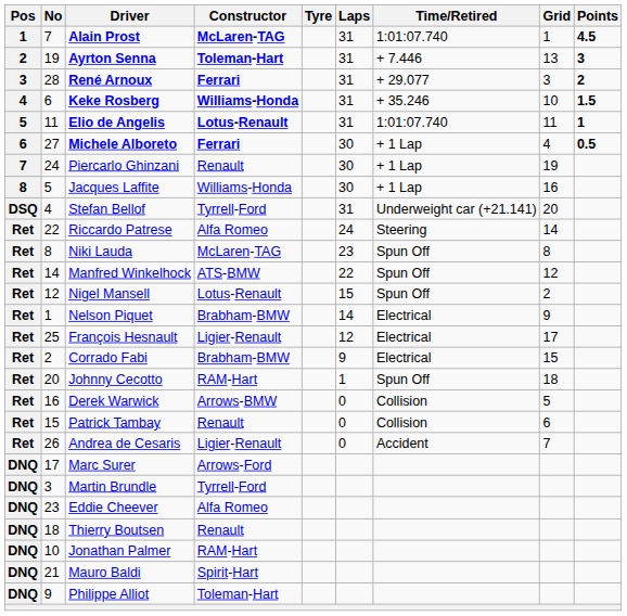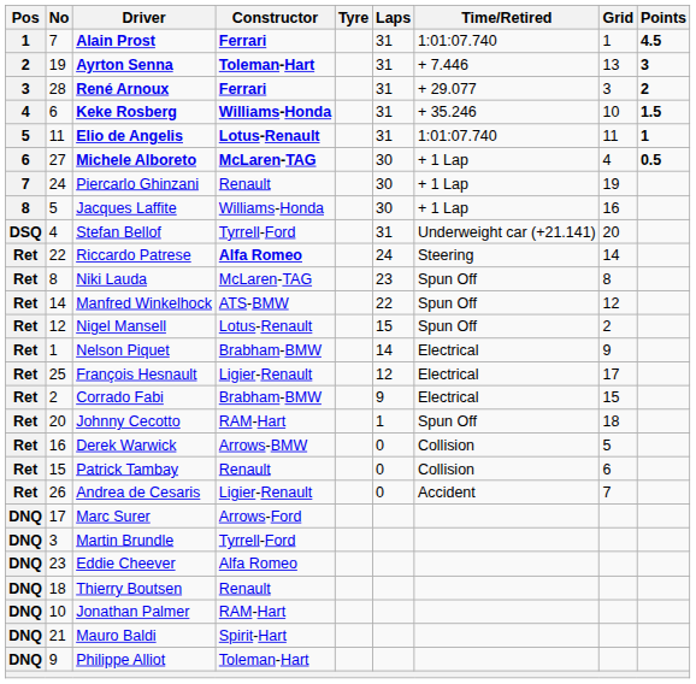Alain Prost | Constructor: McLaren-TAG -> Ferrari
Michele Alboreto | Constructor: Ferrari -> McLaren-TAG
Riccardo Patrese | Constructor: normal -> bold
